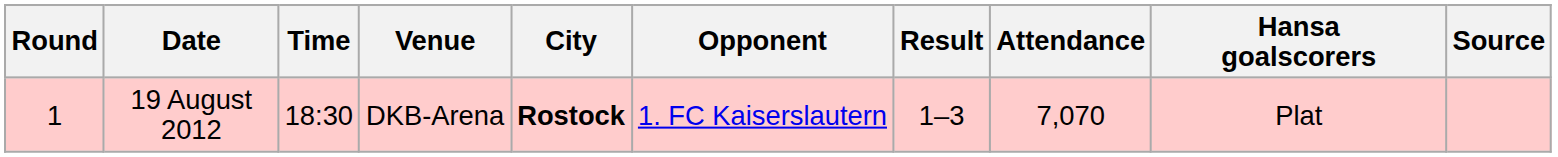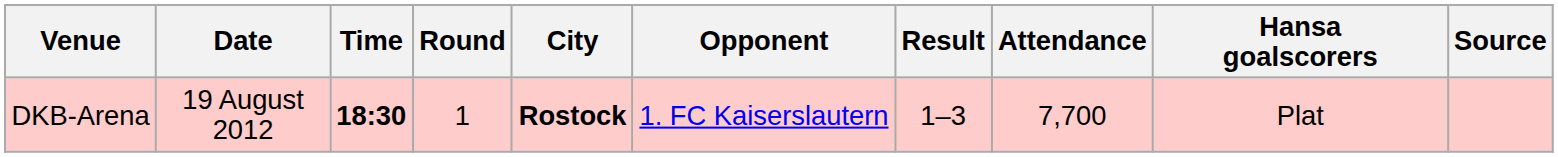columns swapped: Round <-> Venue
19 August 2012 | Time: normal -> bold
19 August 2012 | Attendance: 7,070 -> 7,700
